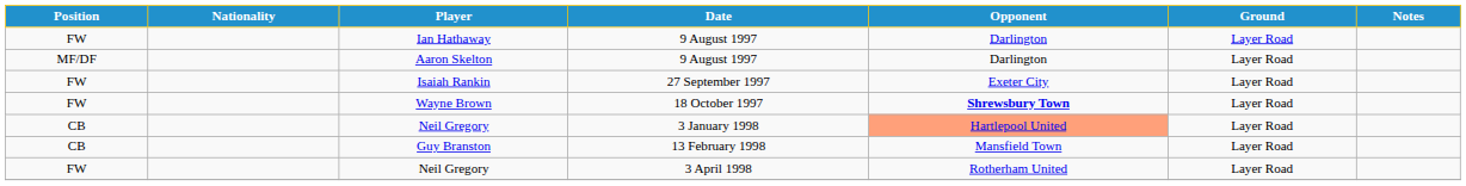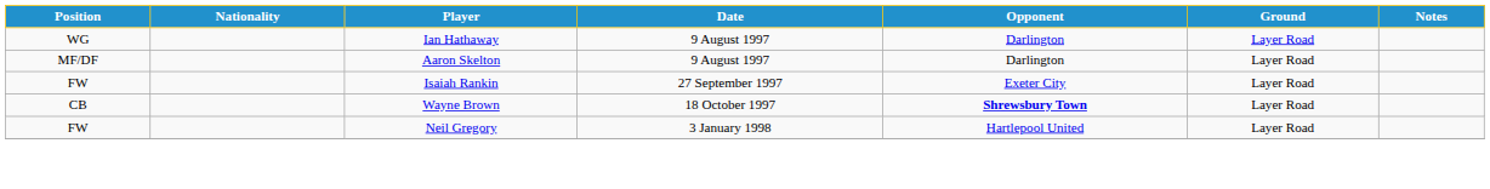Ian Hathaway | Position: FW -> WG
Wayne Brown | Position: FW -> CB
Neil Gregory / 3 January 1998 | Position: CB -> FW
Neil Gregory / 3 January 1998 | Opponent: lightsalmon background -> no background
- row: CB | Guy Branston | 13 February 1998 | Mansfield Town | Layer Road
- row: FW | Neil Gregory | 3 April 1998 | Rotherham United | Layer Road
